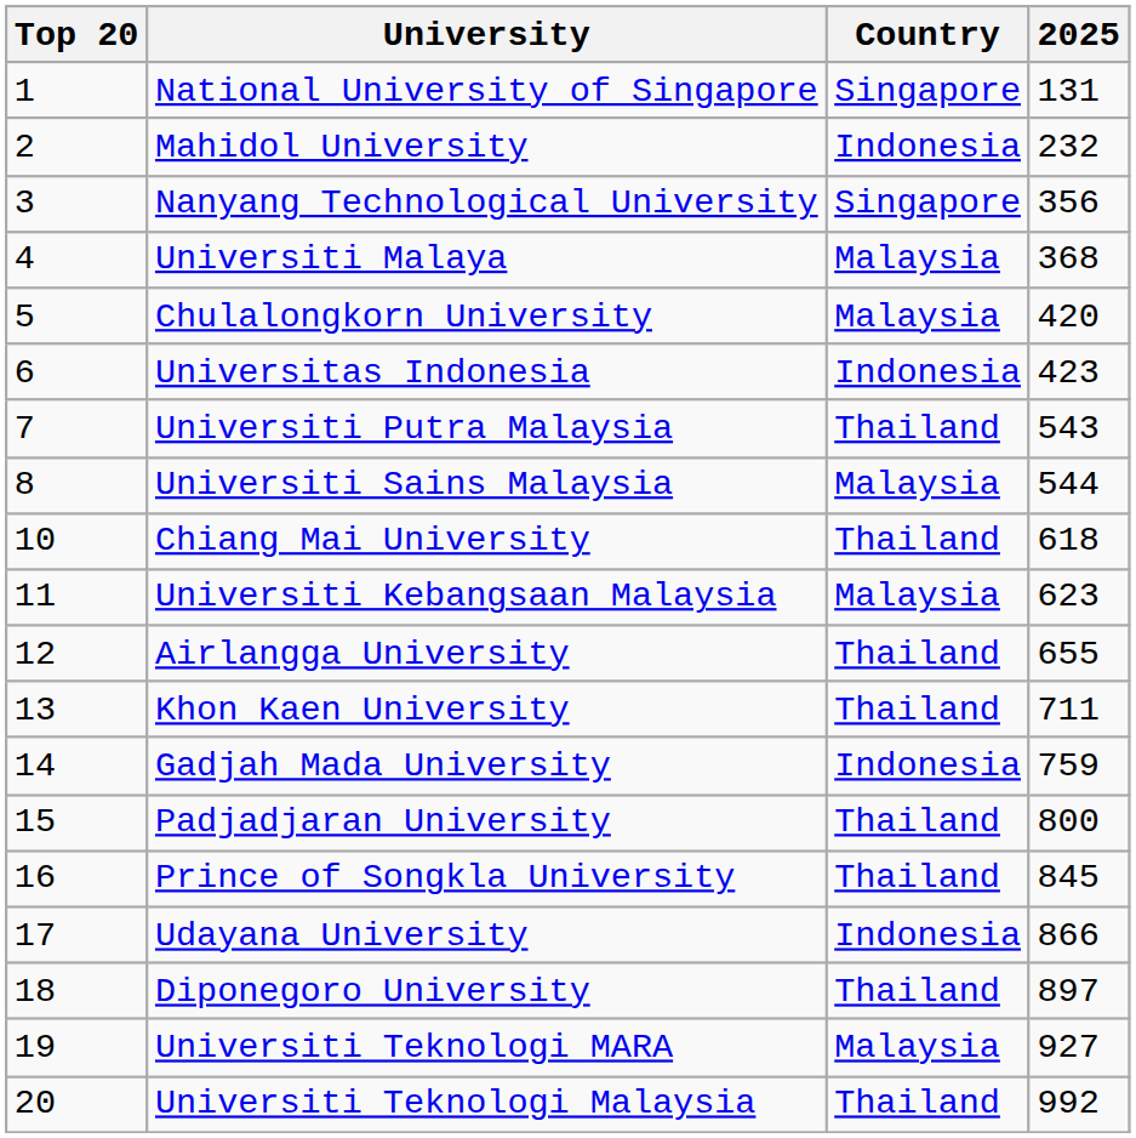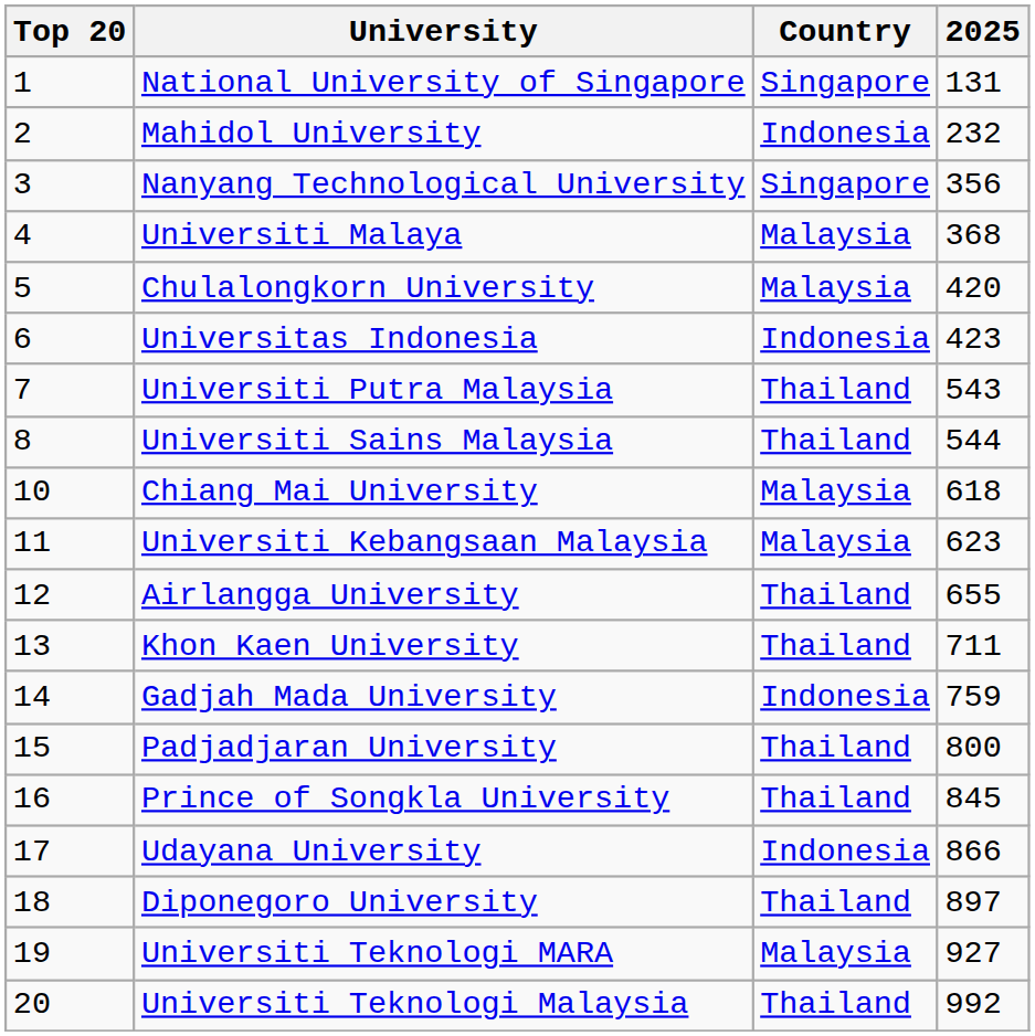Universiti Sains Malaysia | Country: Malaysia -> Thailand
Chiang Mai University | Country: Thailand -> Malaysia
